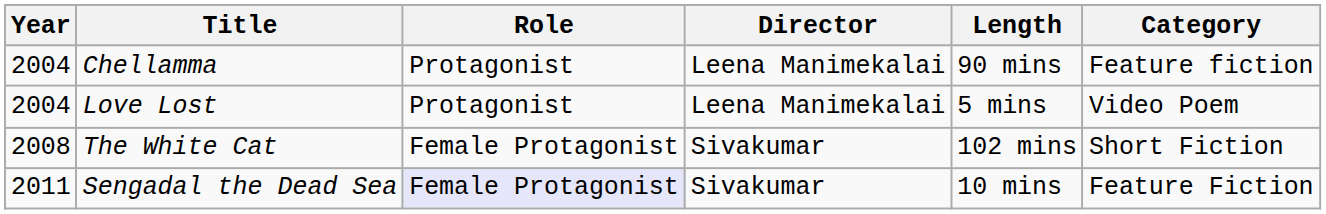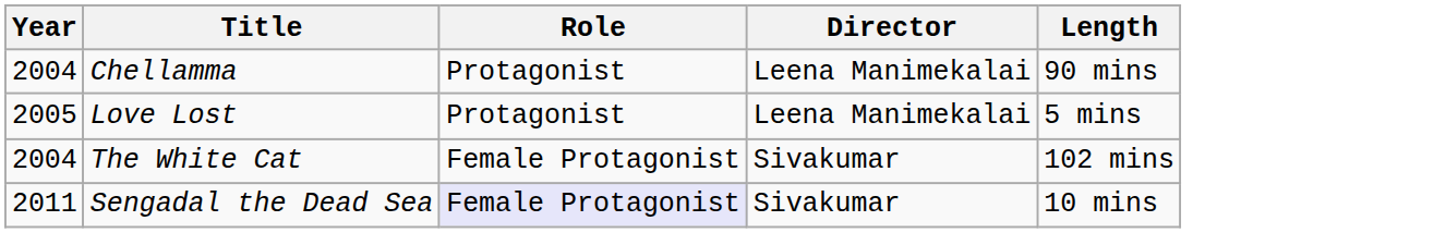- column: Category | Feature fiction | Video Poem | Short Fiction | Feature Fiction
Love Lost | Year: 2004 -> 2005
The White Cat | Year: 2008 -> 2004
